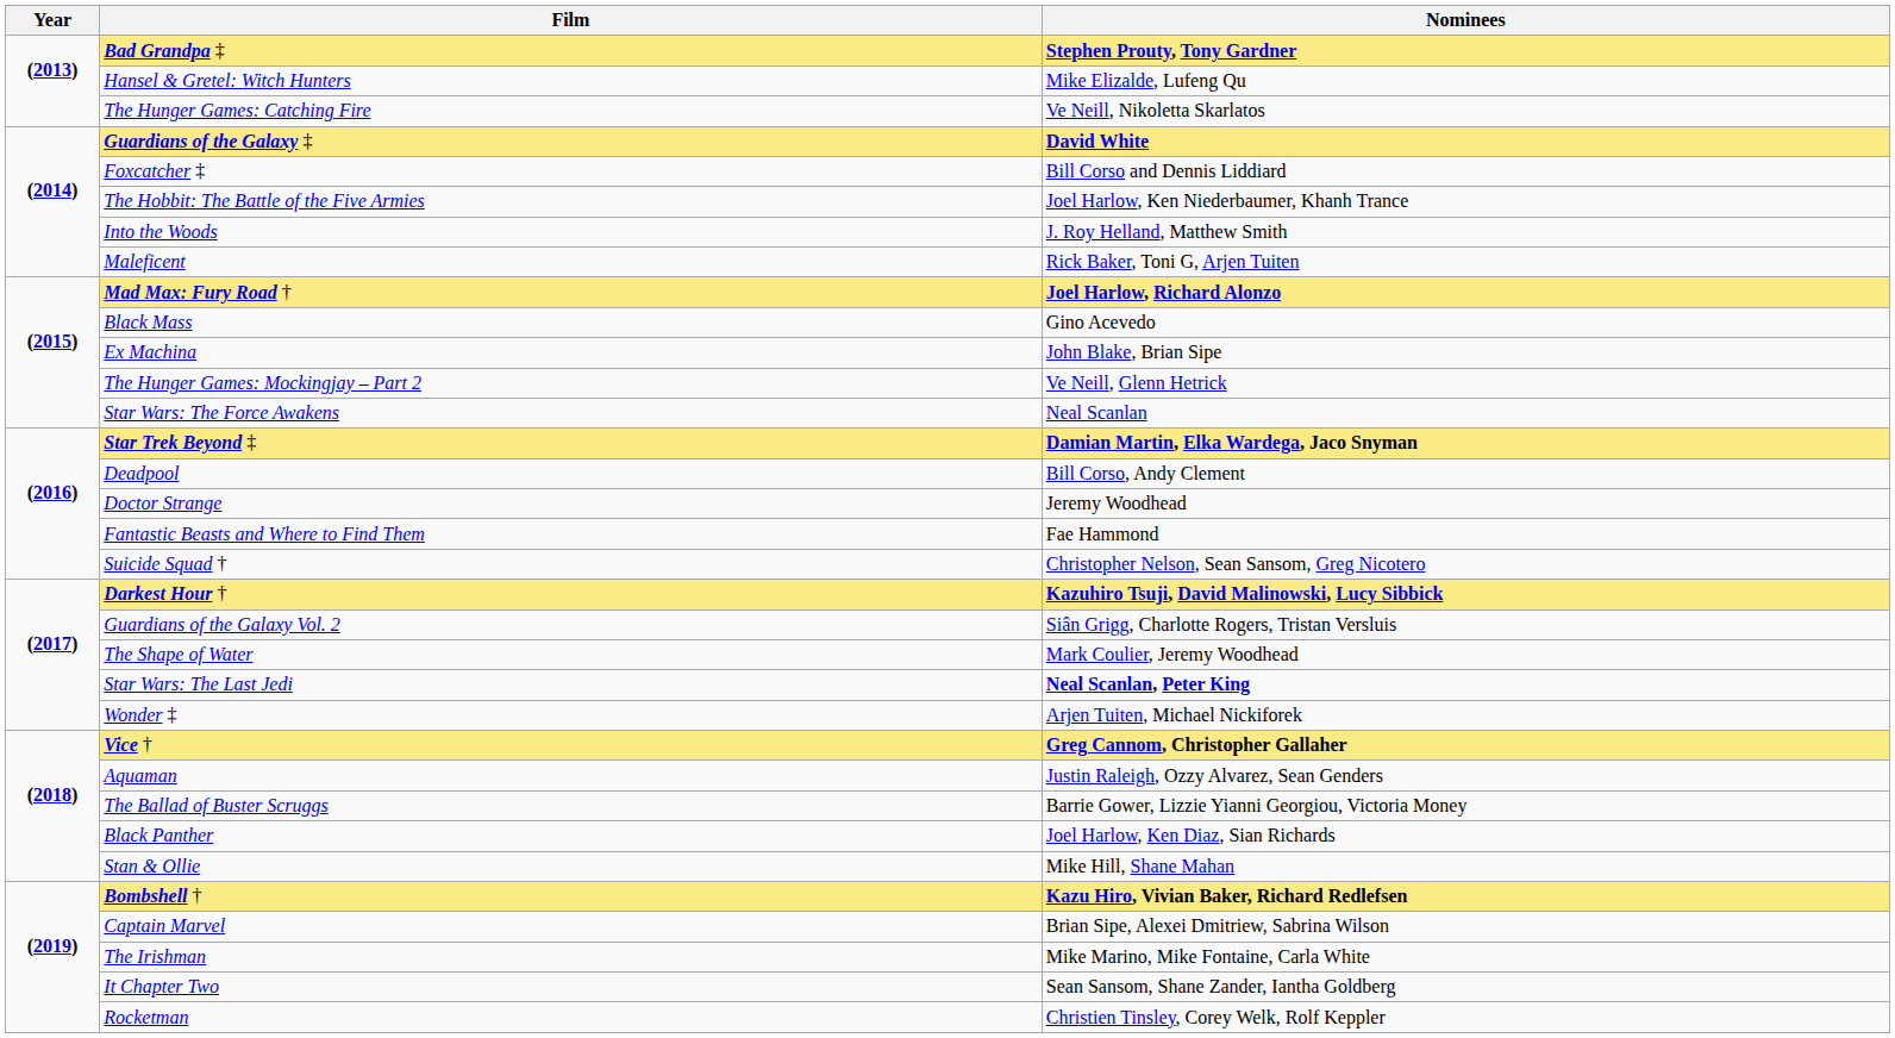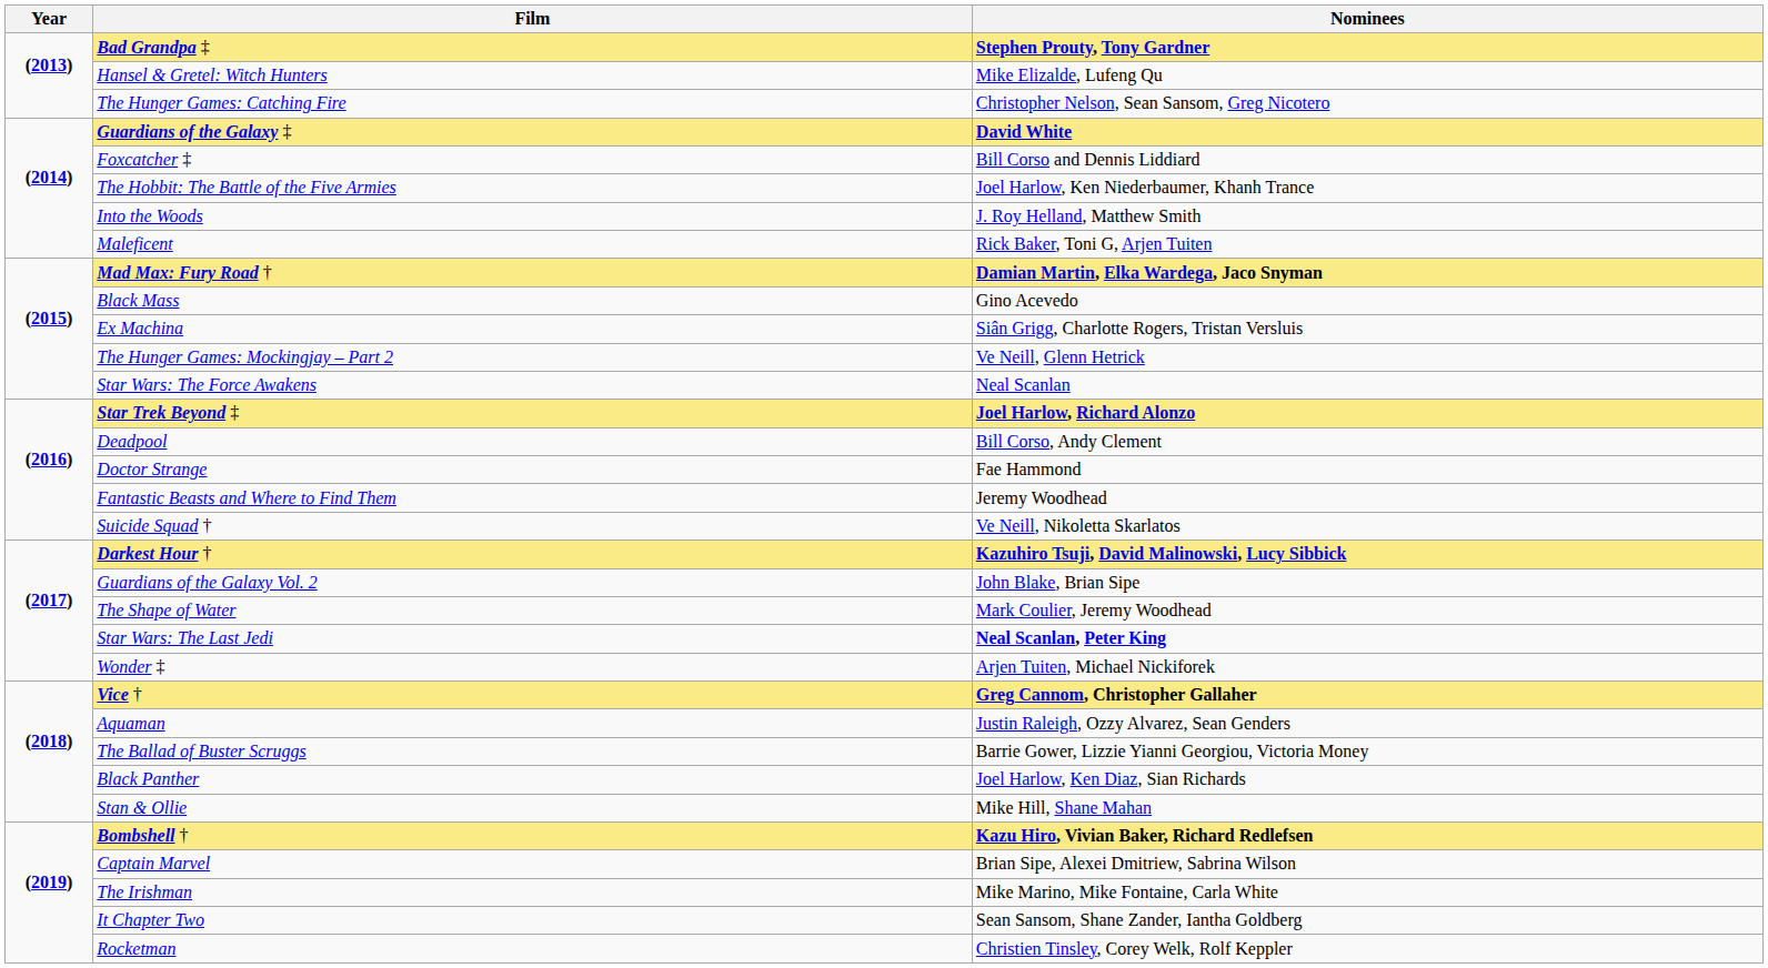The Hunger Games: Catching Fire | Nominees: Ve Neill, Nikoletta Skarlatos -> Christopher Nelson, Sean Sansom, Greg Nicotero
Mad Max: Fury Road † | Nominees: Joel Harlow, Richard Alonzo -> Damian Martin, Elka Wardega, Jaco Snyman
Ex Machina | Nominees: John Blake, Brian Sipe -> Siân Grigg, Charlotte Rogers, Tristan Versluis
Star Trek Beyond ‡ | Nominees: Damian Martin, Elka Wardega, Jaco Snyman -> Joel Harlow, Richard Alonzo
Doctor Strange | Nominees: Jeremy Woodhead -> Fae Hammond
Fantastic Beasts and Where to Find Them | Nominees: Fae Hammond -> Jeremy Woodhead
Suicide Squad † | Nominees: Christopher Nelson, Sean Sansom, Greg Nicotero -> Ve Neill, Nikoletta Skarlatos
Guardians of the Galaxy Vol. 2 | Nominees: Siân Grigg, Charlotte Rogers, Tristan Versluis -> John Blake, Brian Sipe
